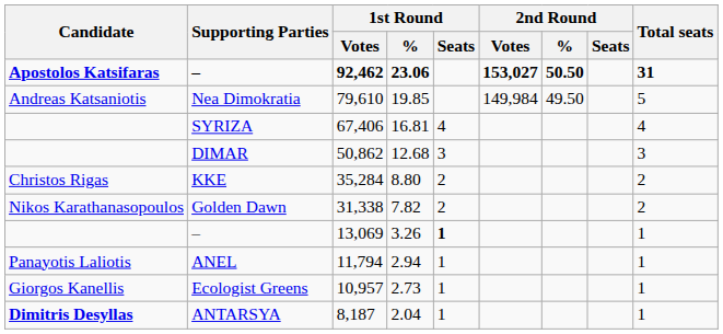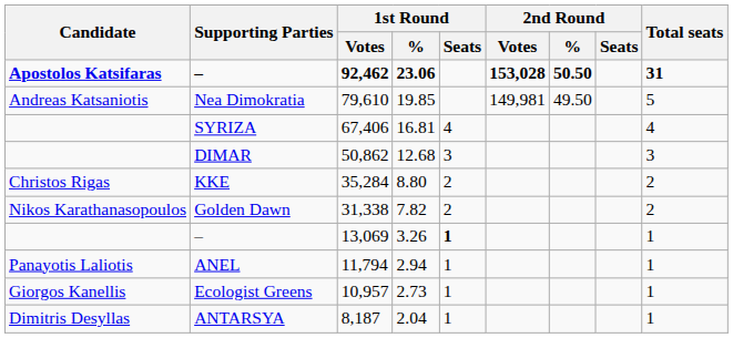– / 92,462 | 2nd Round / Votes: 153,027 -> 153,028
Nea Dimokratia | 2nd Round / Votes: 149,984 -> 149,981
ANTARSYA | Candidate: bold -> normal
